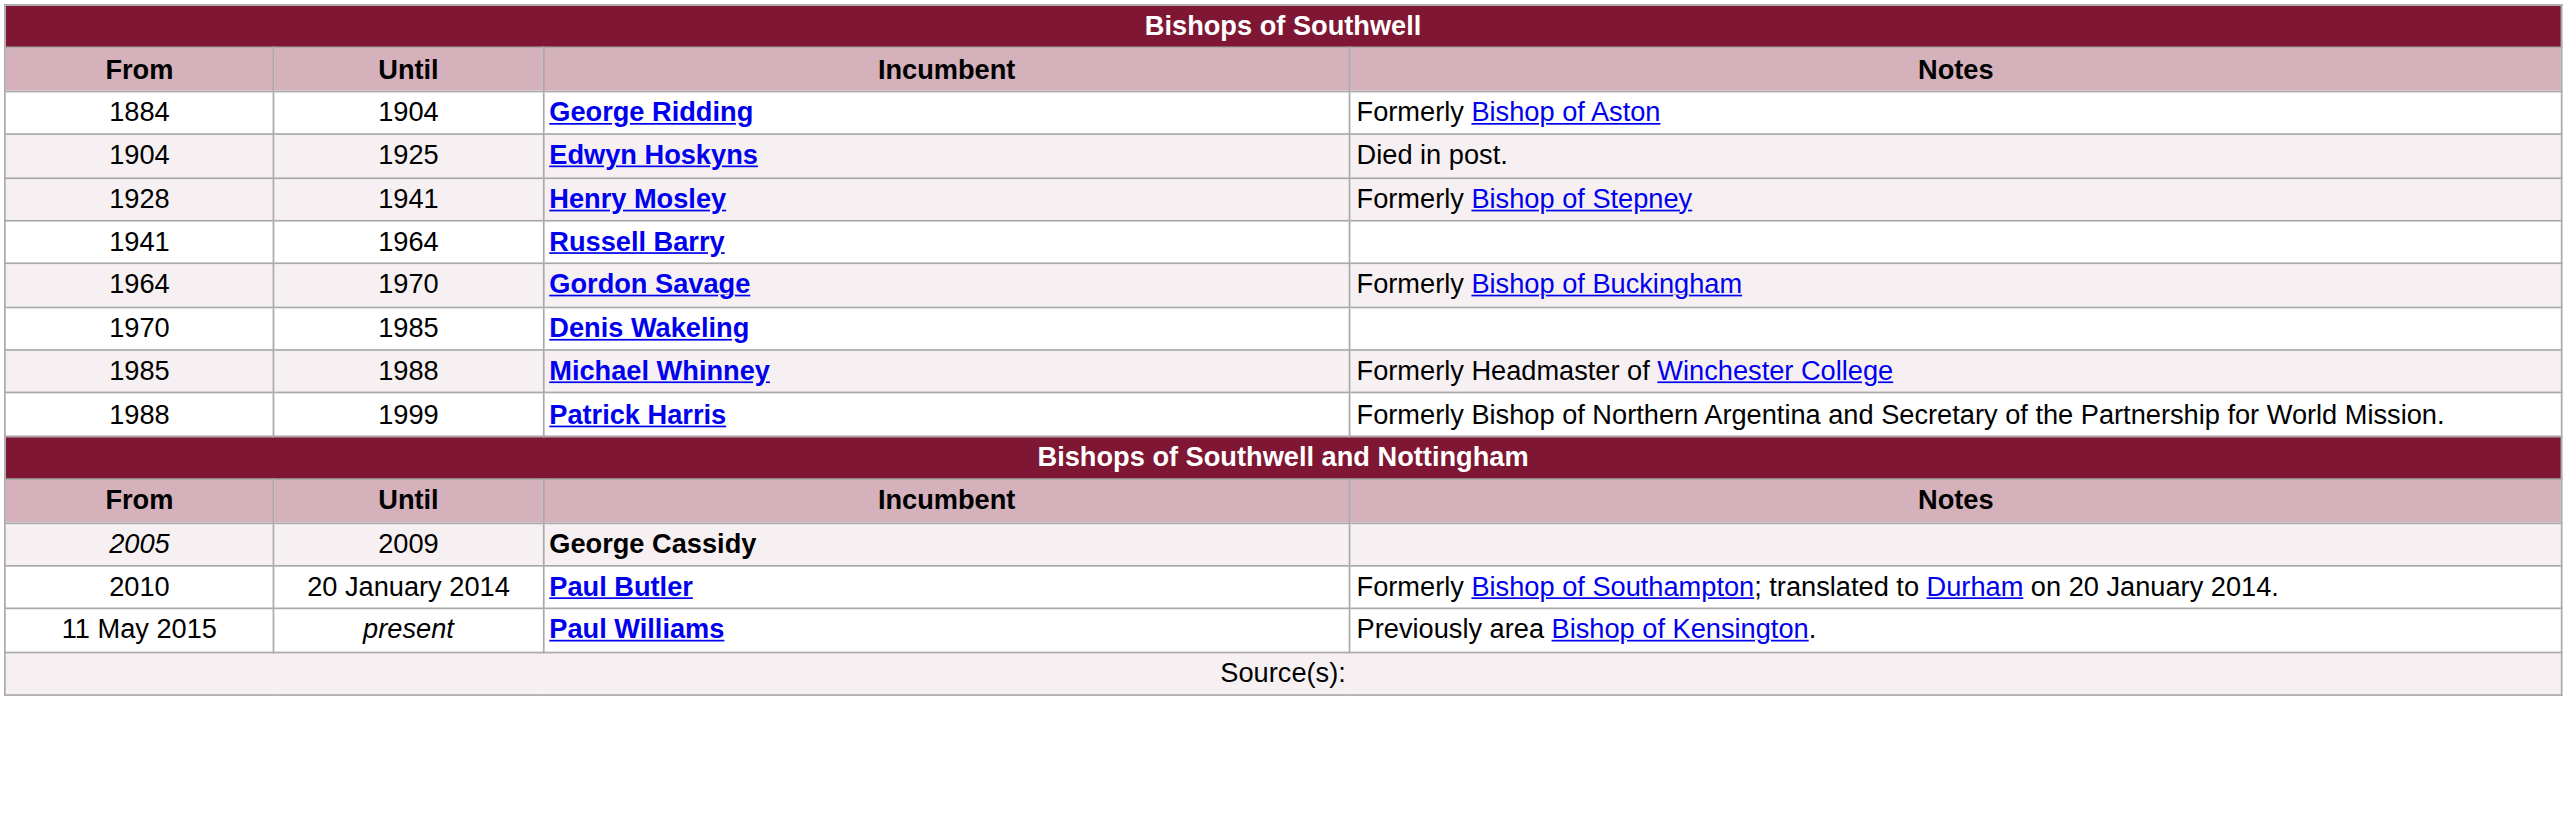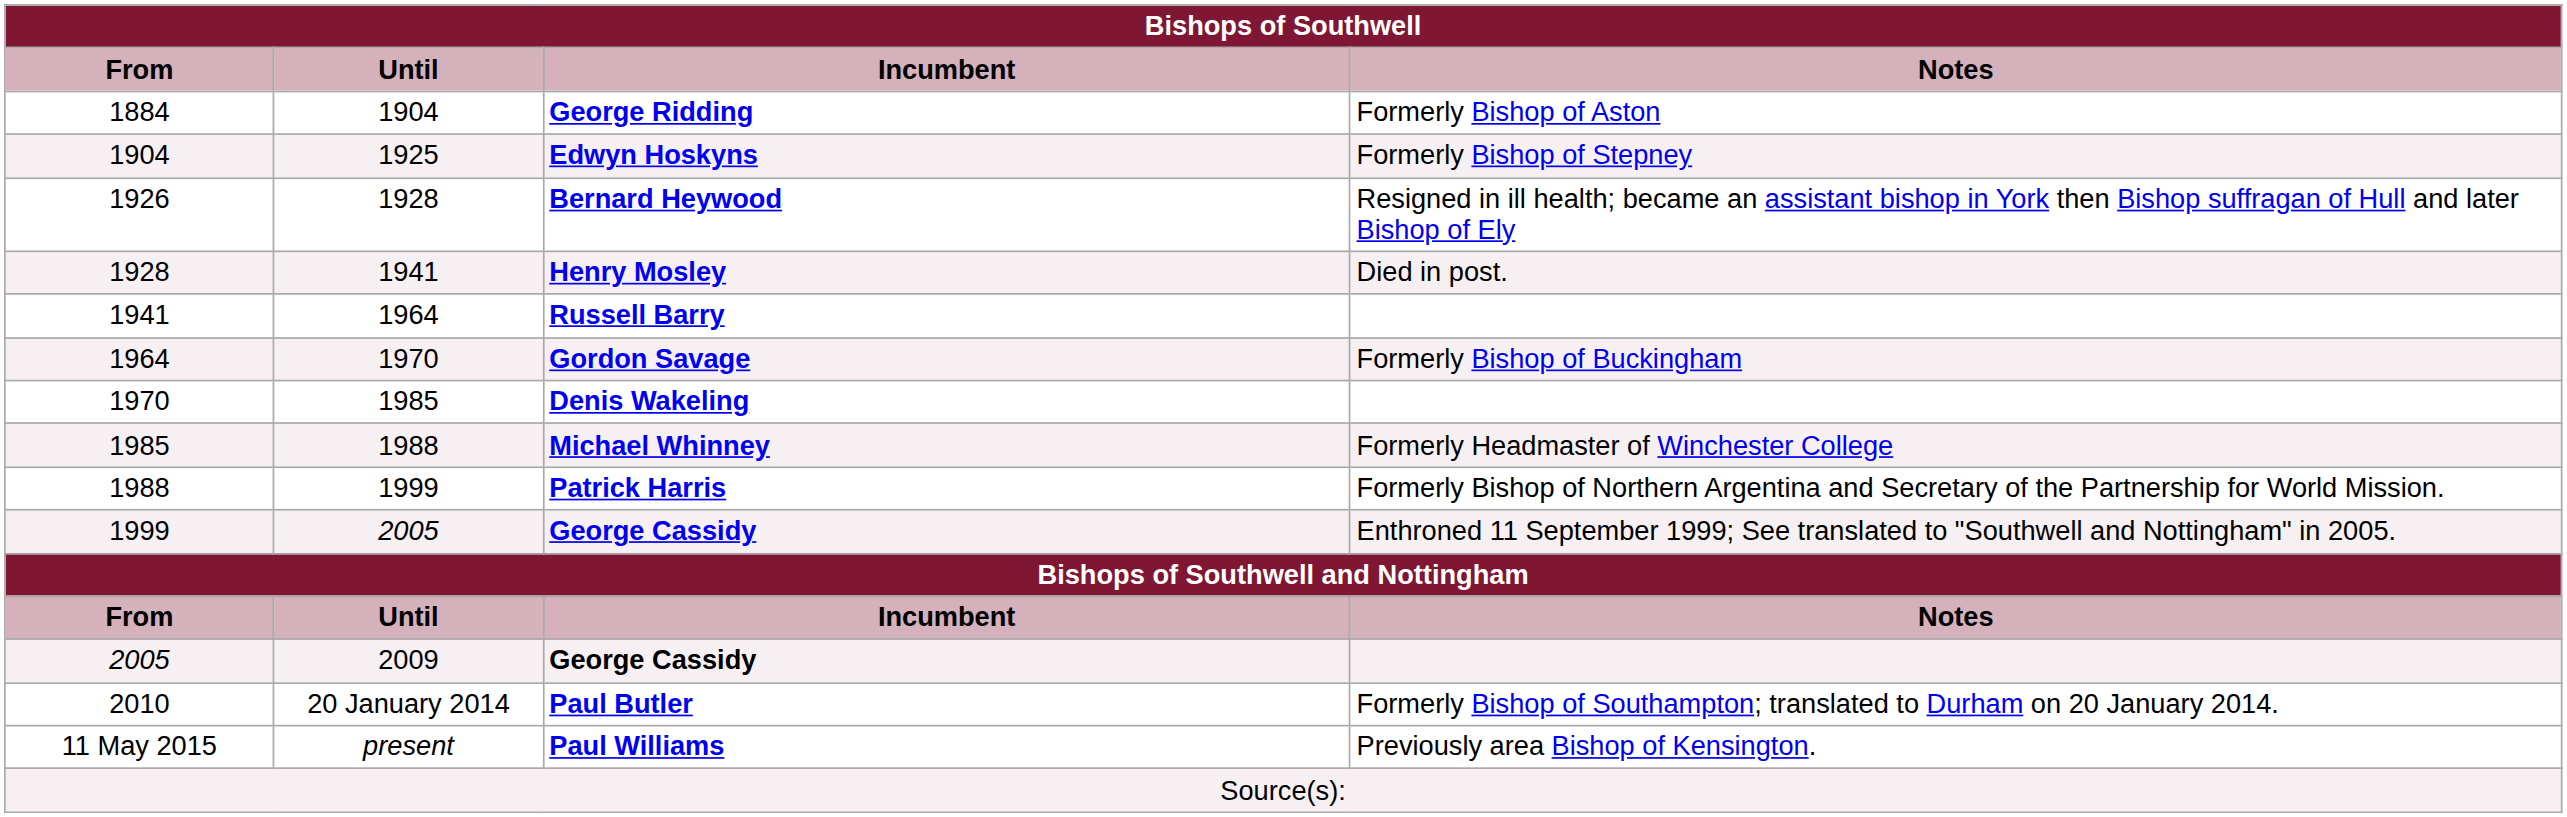Edwyn Hoskyns | Notes: Died in post. -> Formerly Bishop of Stepney
+ row: 1926 | 1928 | Bernard Heywood | Resigned in ill health; became an assistant bishop in York then Bishop suffragan of Hull and later Bishop of Ely
Henry Mosley | Notes: Formerly Bishop of Stepney -> Died in post.
+ row: 1999 | 2005 | George Cassidy | Enthroned 11 September 1999; See translated to "Southwell and Nottingham" in 2005.
